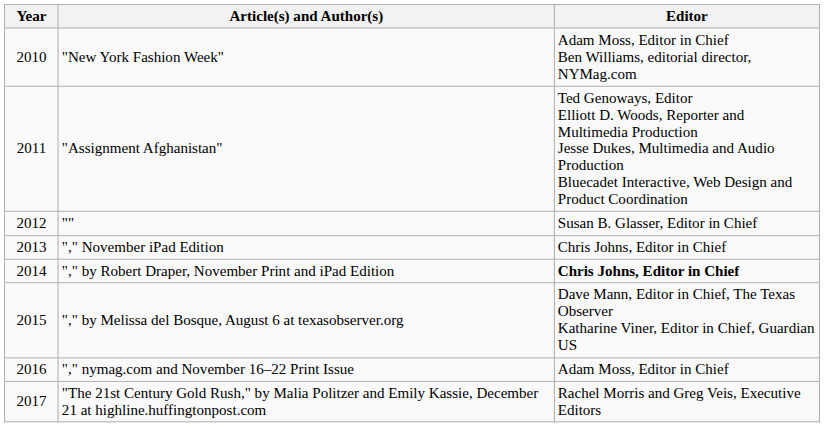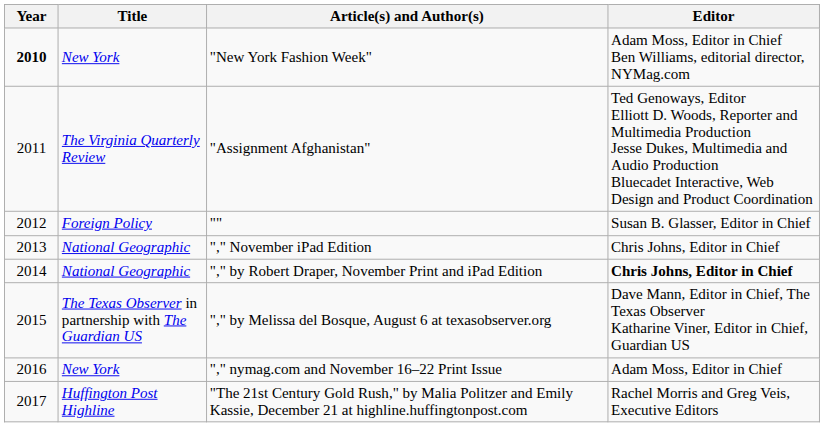+ column: Title | New York | The Virginia Quarterly Review | Foreign Policy | National Geographic | National Geographic | The Texas Observer in partnership with The Guardian US | New York | Huffington Post Highline
"New York Fashion Week" | Year: normal -> bold
